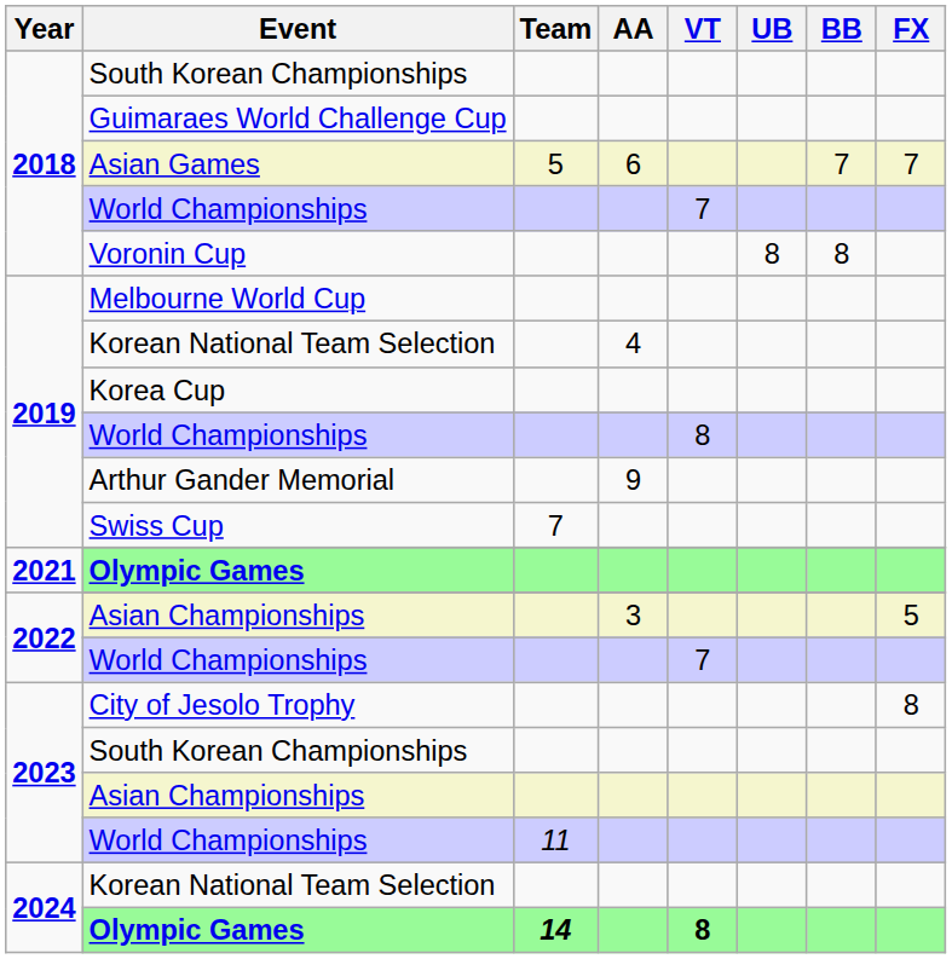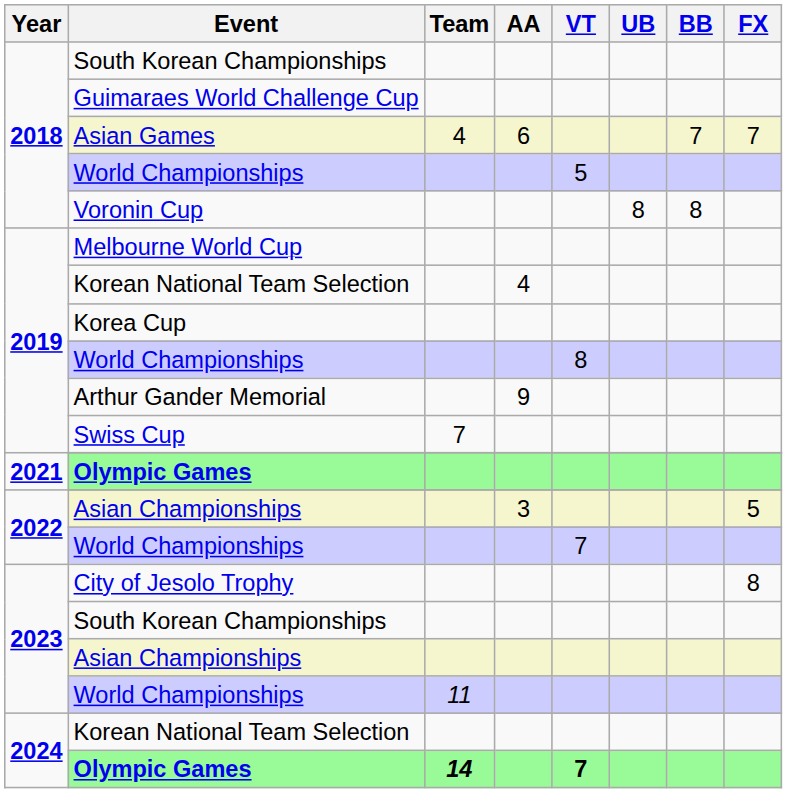Asian Games | Team: 5 -> 4
2018 / World Championships | VT: 7 -> 5
2024 / Olympic Games | VT: 8 -> 7
